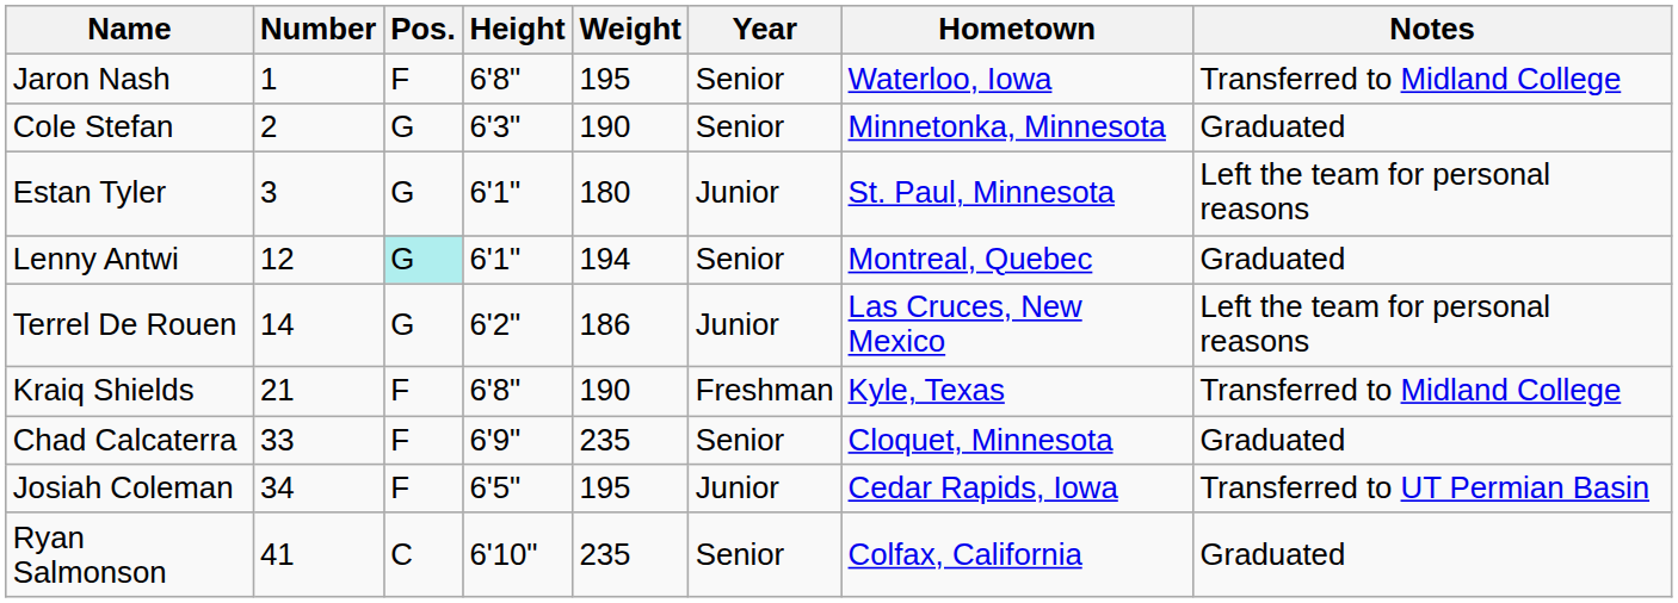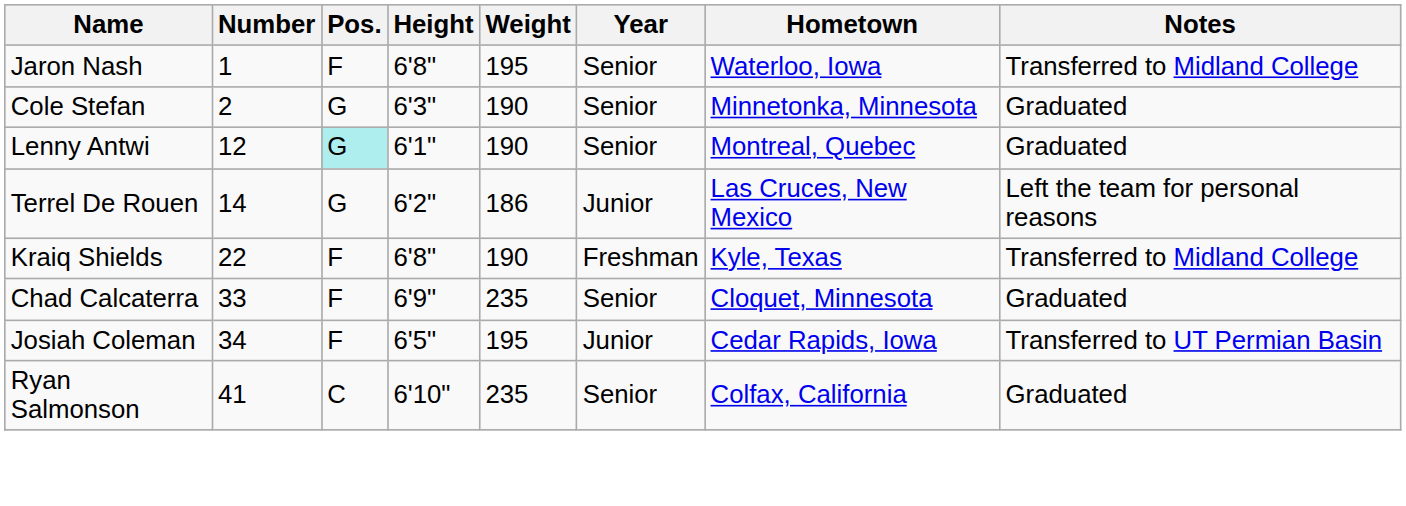- row: Estan Tyler | 3 | G | 6'1" | 180 | Junior | St. Paul, Minnesota | Left the team for personal reasons
Lenny Antwi | Weight: 194 -> 190
Kraiq Shields | Number: 21 -> 22
